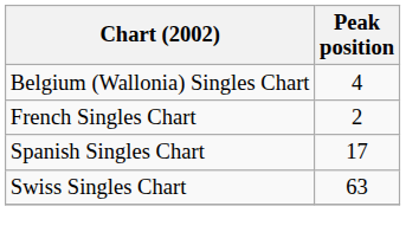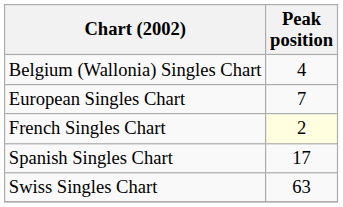+ row: European Singles Chart | 7
French Singles Chart | Peak position: no background -> lightyellow background
